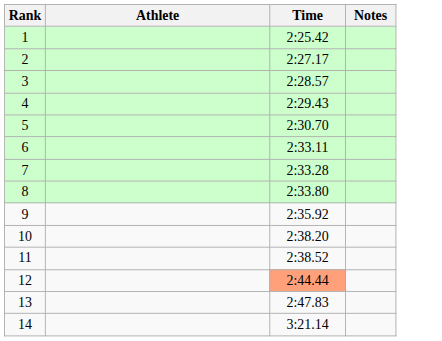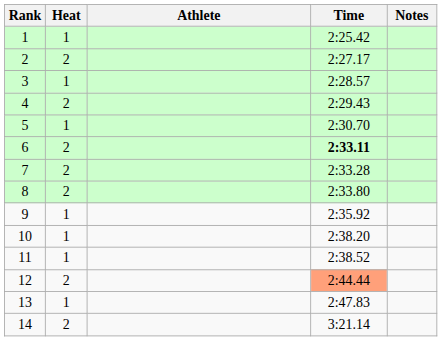+ column: Heat | 1 | 2 | 1 | 2 | 1 | 2 | 2 | 2 | 1 | 1 | 1 | 2 | 1 | 2
6 | Time: normal -> bold
